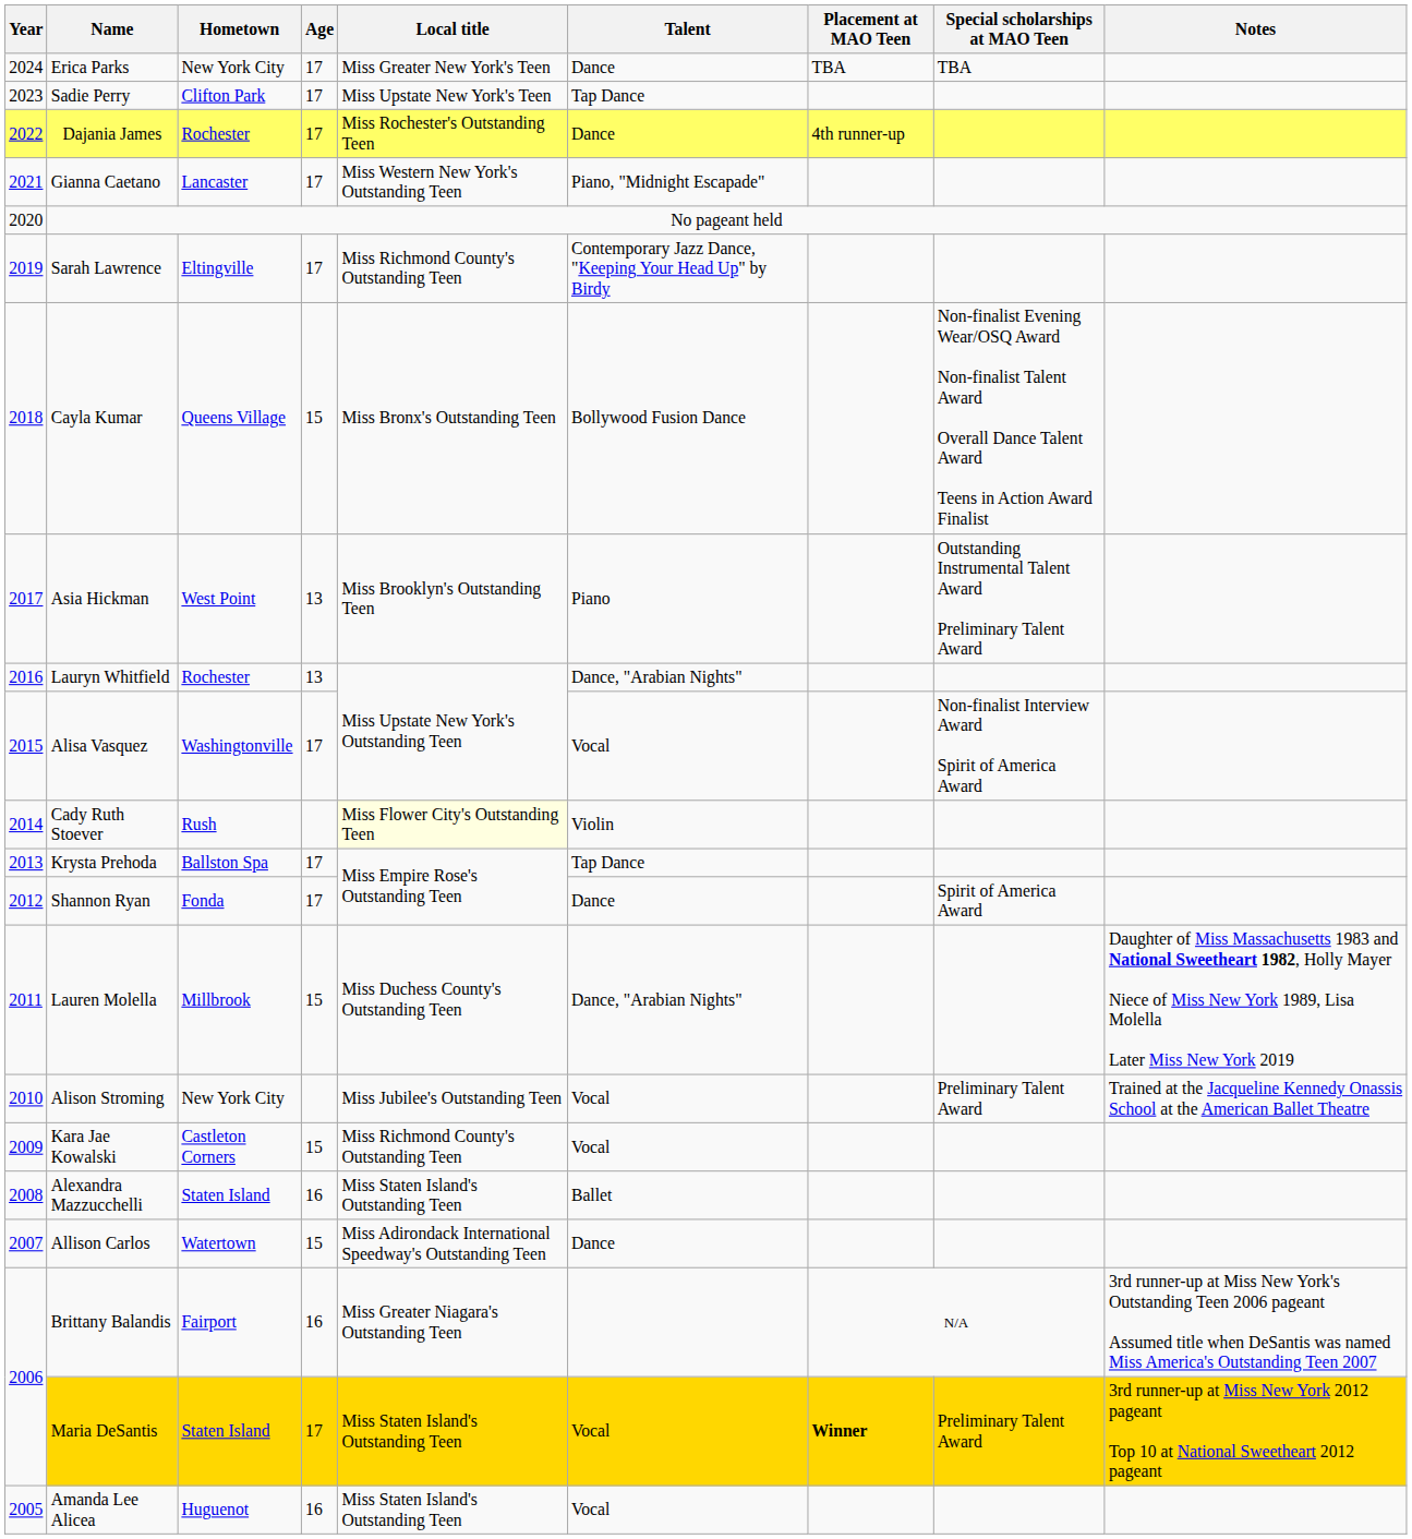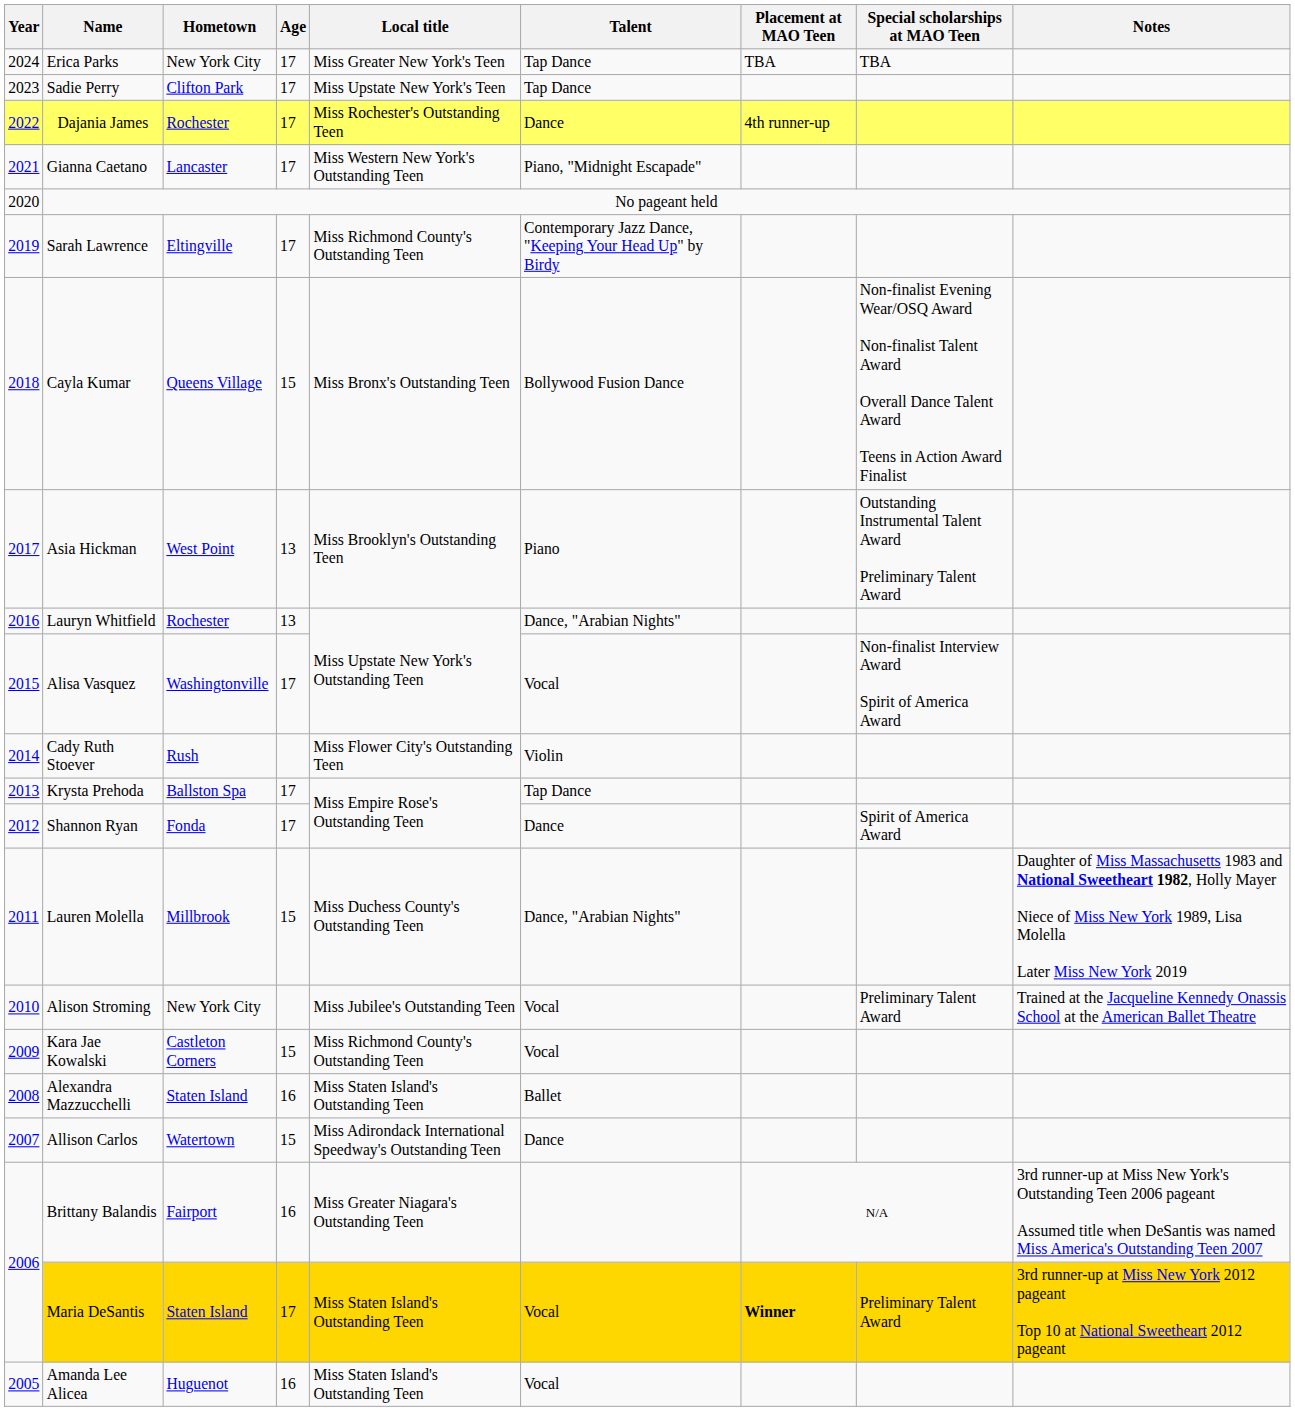Erica Parks | Talent: Dance -> Tap Dance
Cady Ruth Stoever | Local title: lightyellow background -> no background
